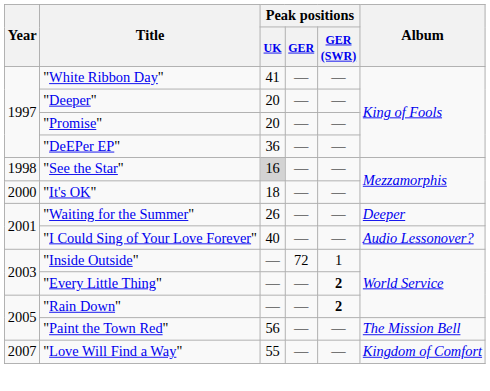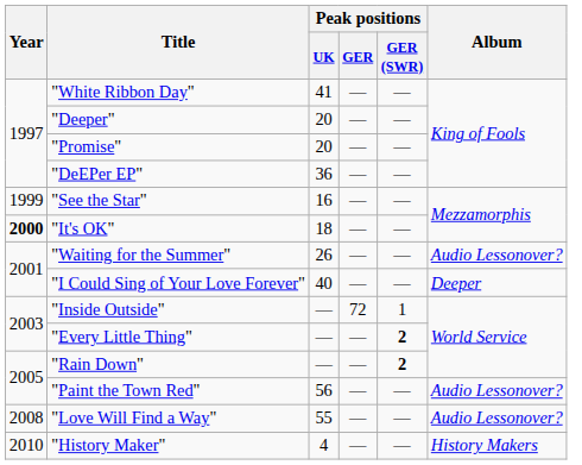"See the Star" | Year: 1998 -> 1999
"See the Star" | Peak positions / UK: lightgrey background -> no background
"It's OK" | Year: normal -> bold
"Waiting for the Summer" | Album: Deeper -> Audio Lessonover?
"I Could Sing of Your Love Forever" | Album: Audio Lessonover? -> Deeper
"Paint the Town Red" | Album: The Mission Bell -> Audio Lessonover?
"Love Will Find a Way" | Year: 2007 -> 2008
"Love Will Find a Way" | Album: Kingdom of Comfort -> Audio Lessonover?
+ row: 2010 | "History Maker" | 4 | — | — | History Makers
